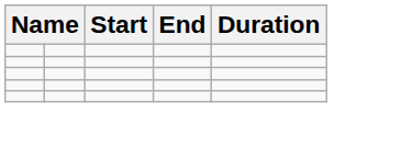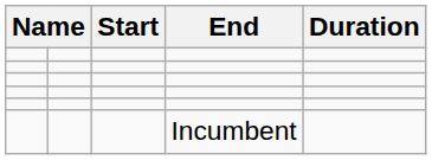+ row: Incumbent
